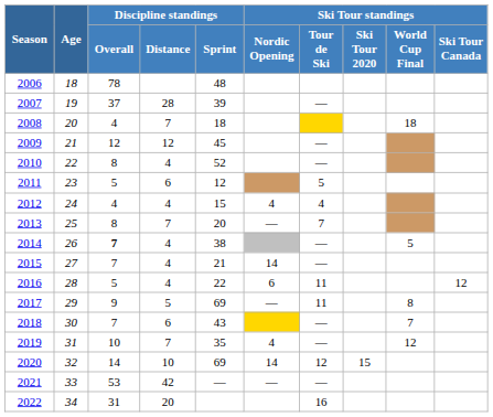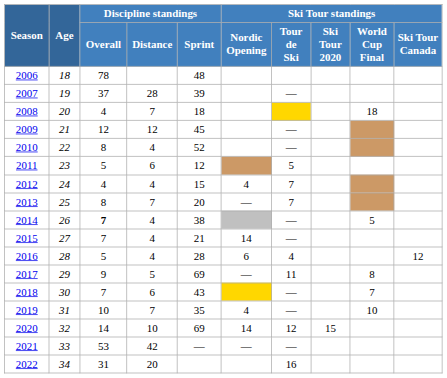2012 | Ski Tour standings / Tour de Ski: 4 -> 7
2016 | Discipline standings / Sprint: 22 -> 28
2016 | Ski Tour standings / Tour de Ski: 11 -> 4
2019 | Ski Tour standings / World Cup Final: 12 -> 10
